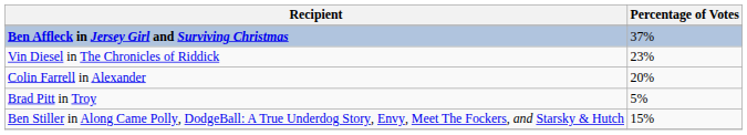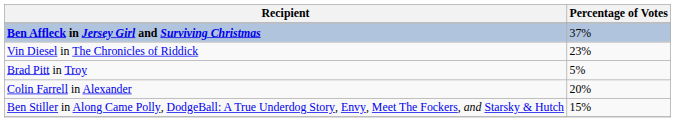rows swapped: Colin Farrell in Alexander <-> Brad Pitt in Troy
